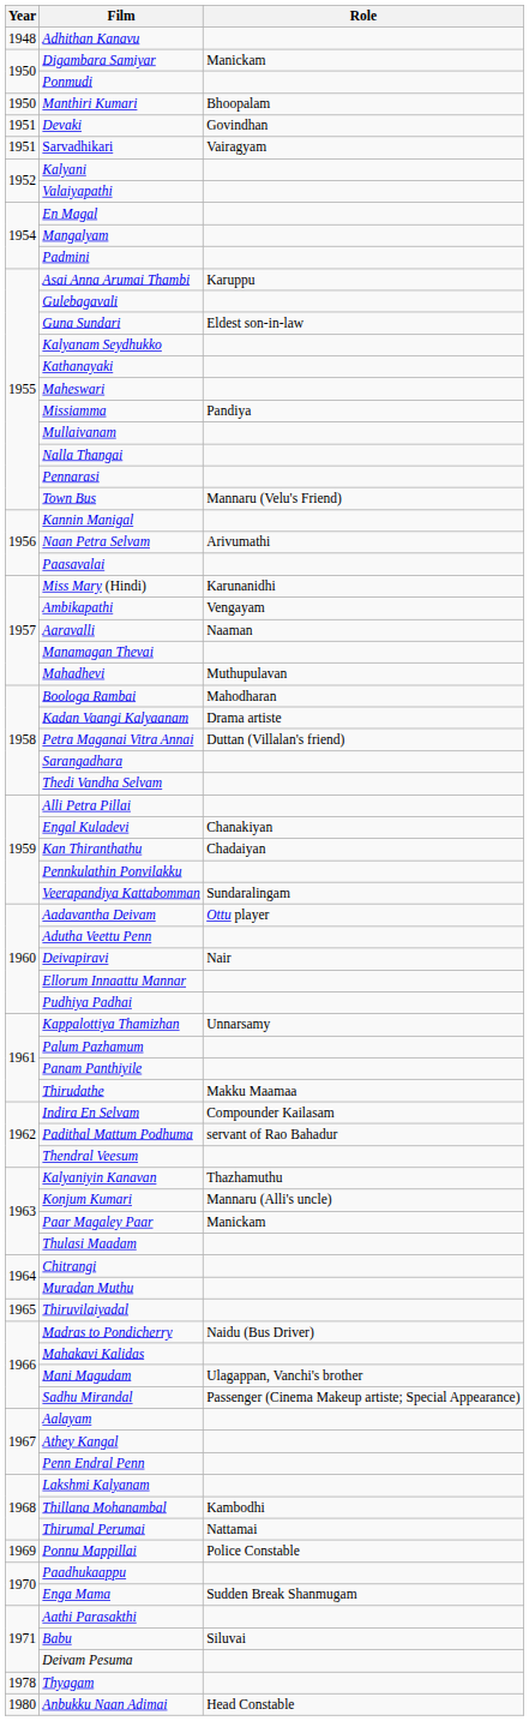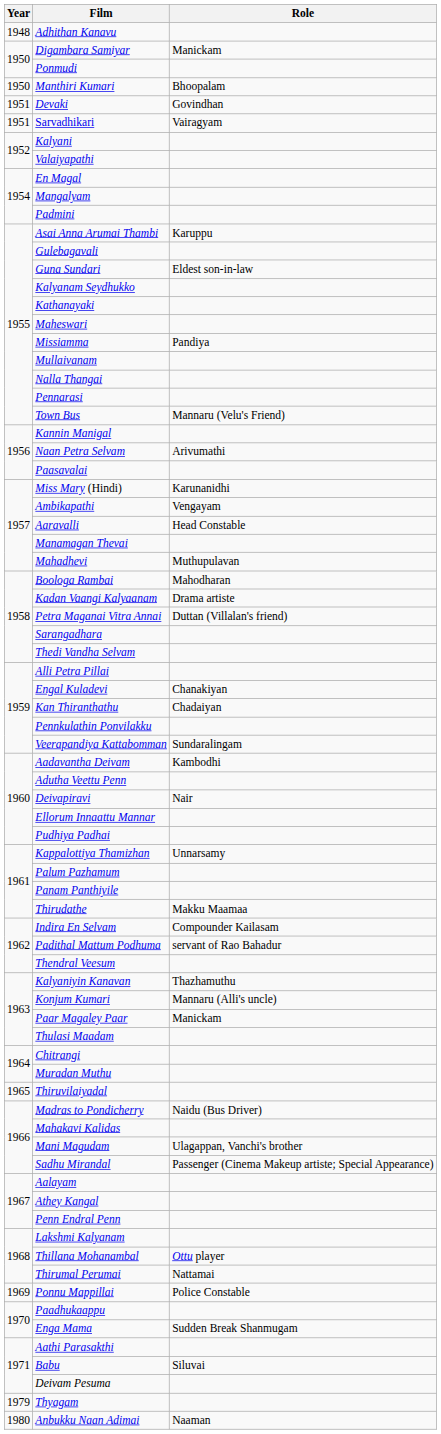Aaravalli | Role: Naaman -> Head Constable
Aadavantha Deivam | Role: Ottu player -> Kambodhi
Thillana Mohanambal | Role: Kambodhi -> Ottu player
Thyagam | Year: 1978 -> 1979
Anbukku Naan Adimai | Role: Head Constable -> Naaman
